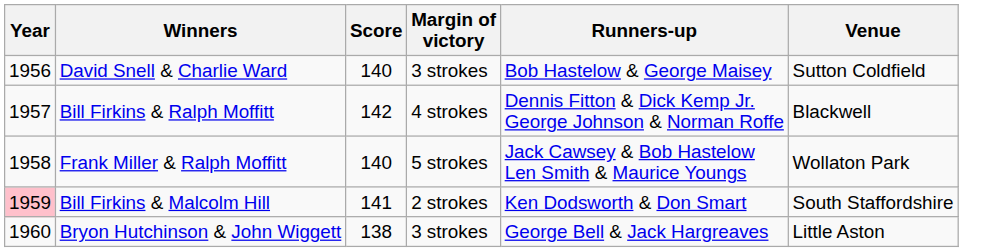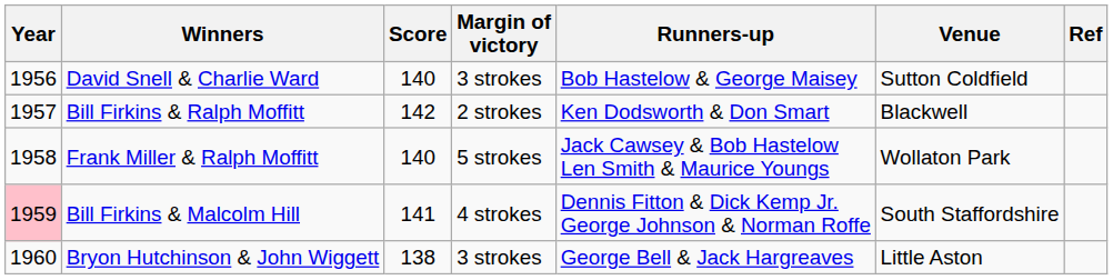+ column: Ref
Bill Firkins & Ralph Moffitt | Margin of victory: 4 strokes -> 2 strokes
Bill Firkins & Ralph Moffitt | Runners-up: Dennis Fitton & Dick Kemp Jr. George Johnson & Norman Roffe -> Ken Dodsworth & Don Smart
Bill Firkins & Malcolm Hill | Margin of victory: 2 strokes -> 4 strokes
Bill Firkins & Malcolm Hill | Runners-up: Ken Dodsworth & Don Smart -> Dennis Fitton & Dick Kemp Jr. George Johnson & Norman Roffe
